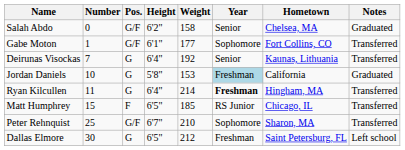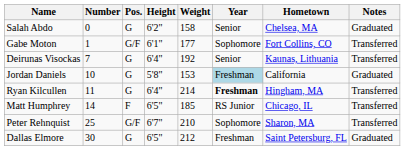Salah Abdo | Pos.: G/F -> G
Matt Humphrey | Number: 15 -> 14
Dallas Elmore | Notes: Left school -> Graduated
